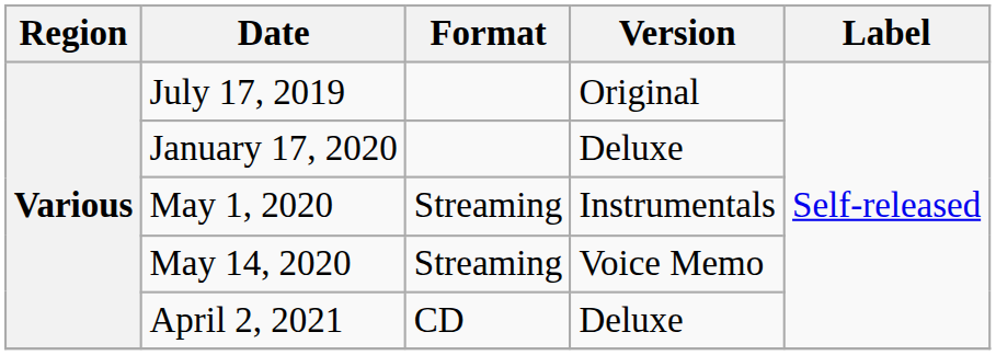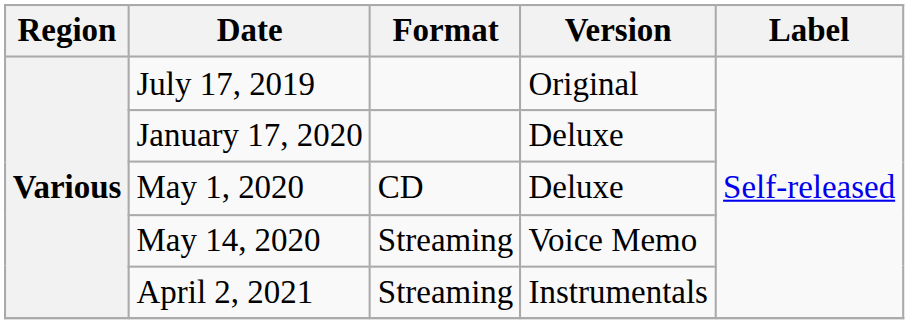May 1, 2020 | Format: Streaming -> CD
May 1, 2020 | Version: Instrumentals -> Deluxe
April 2, 2021 | Format: CD -> Streaming
April 2, 2021 | Version: Deluxe -> Instrumentals
